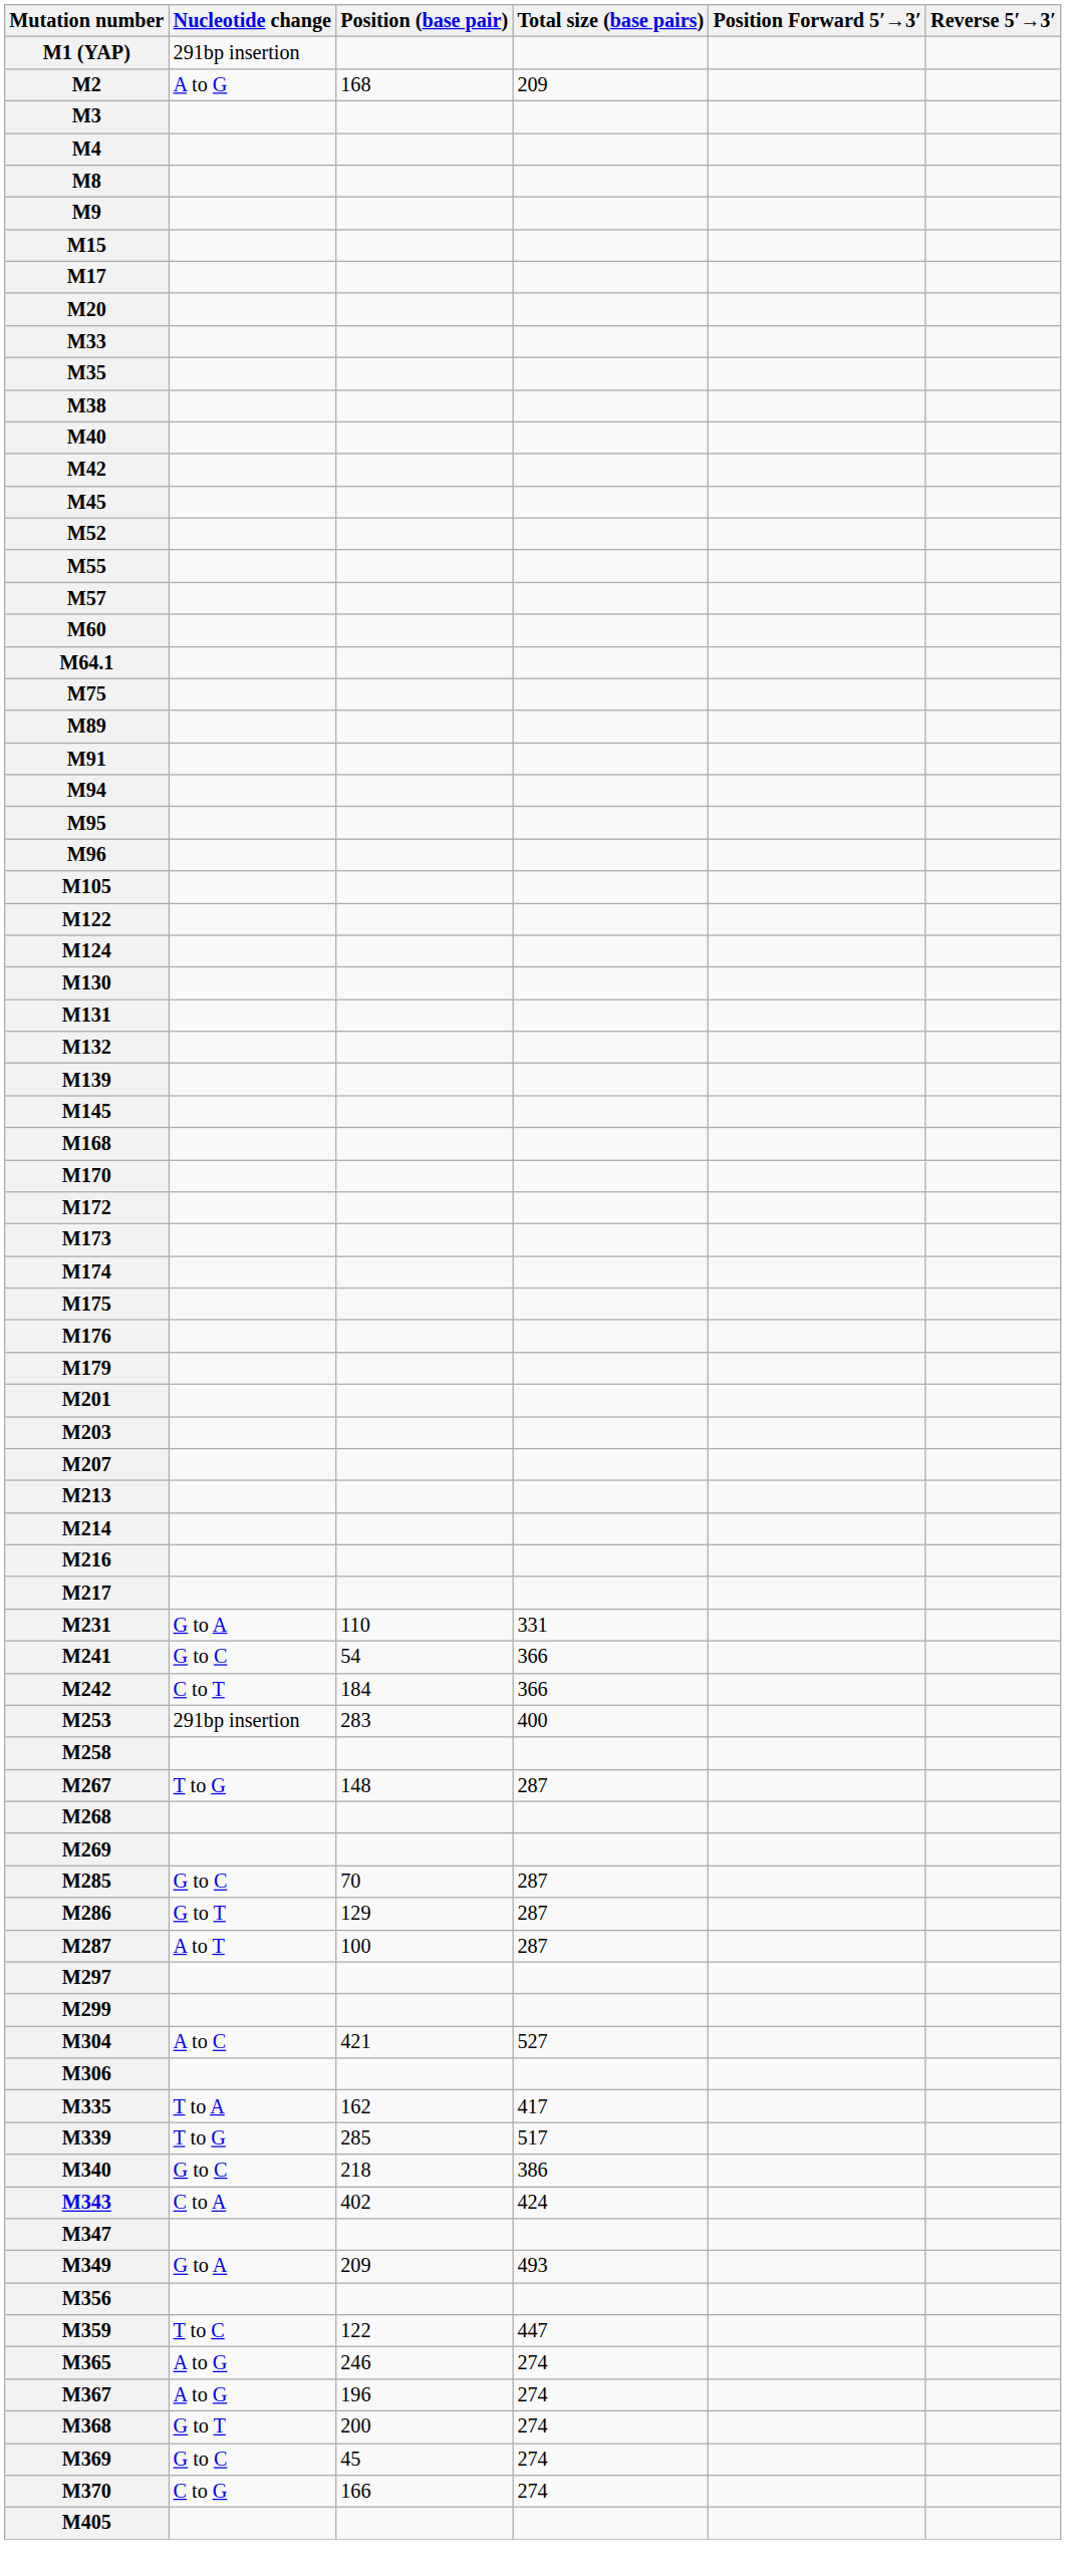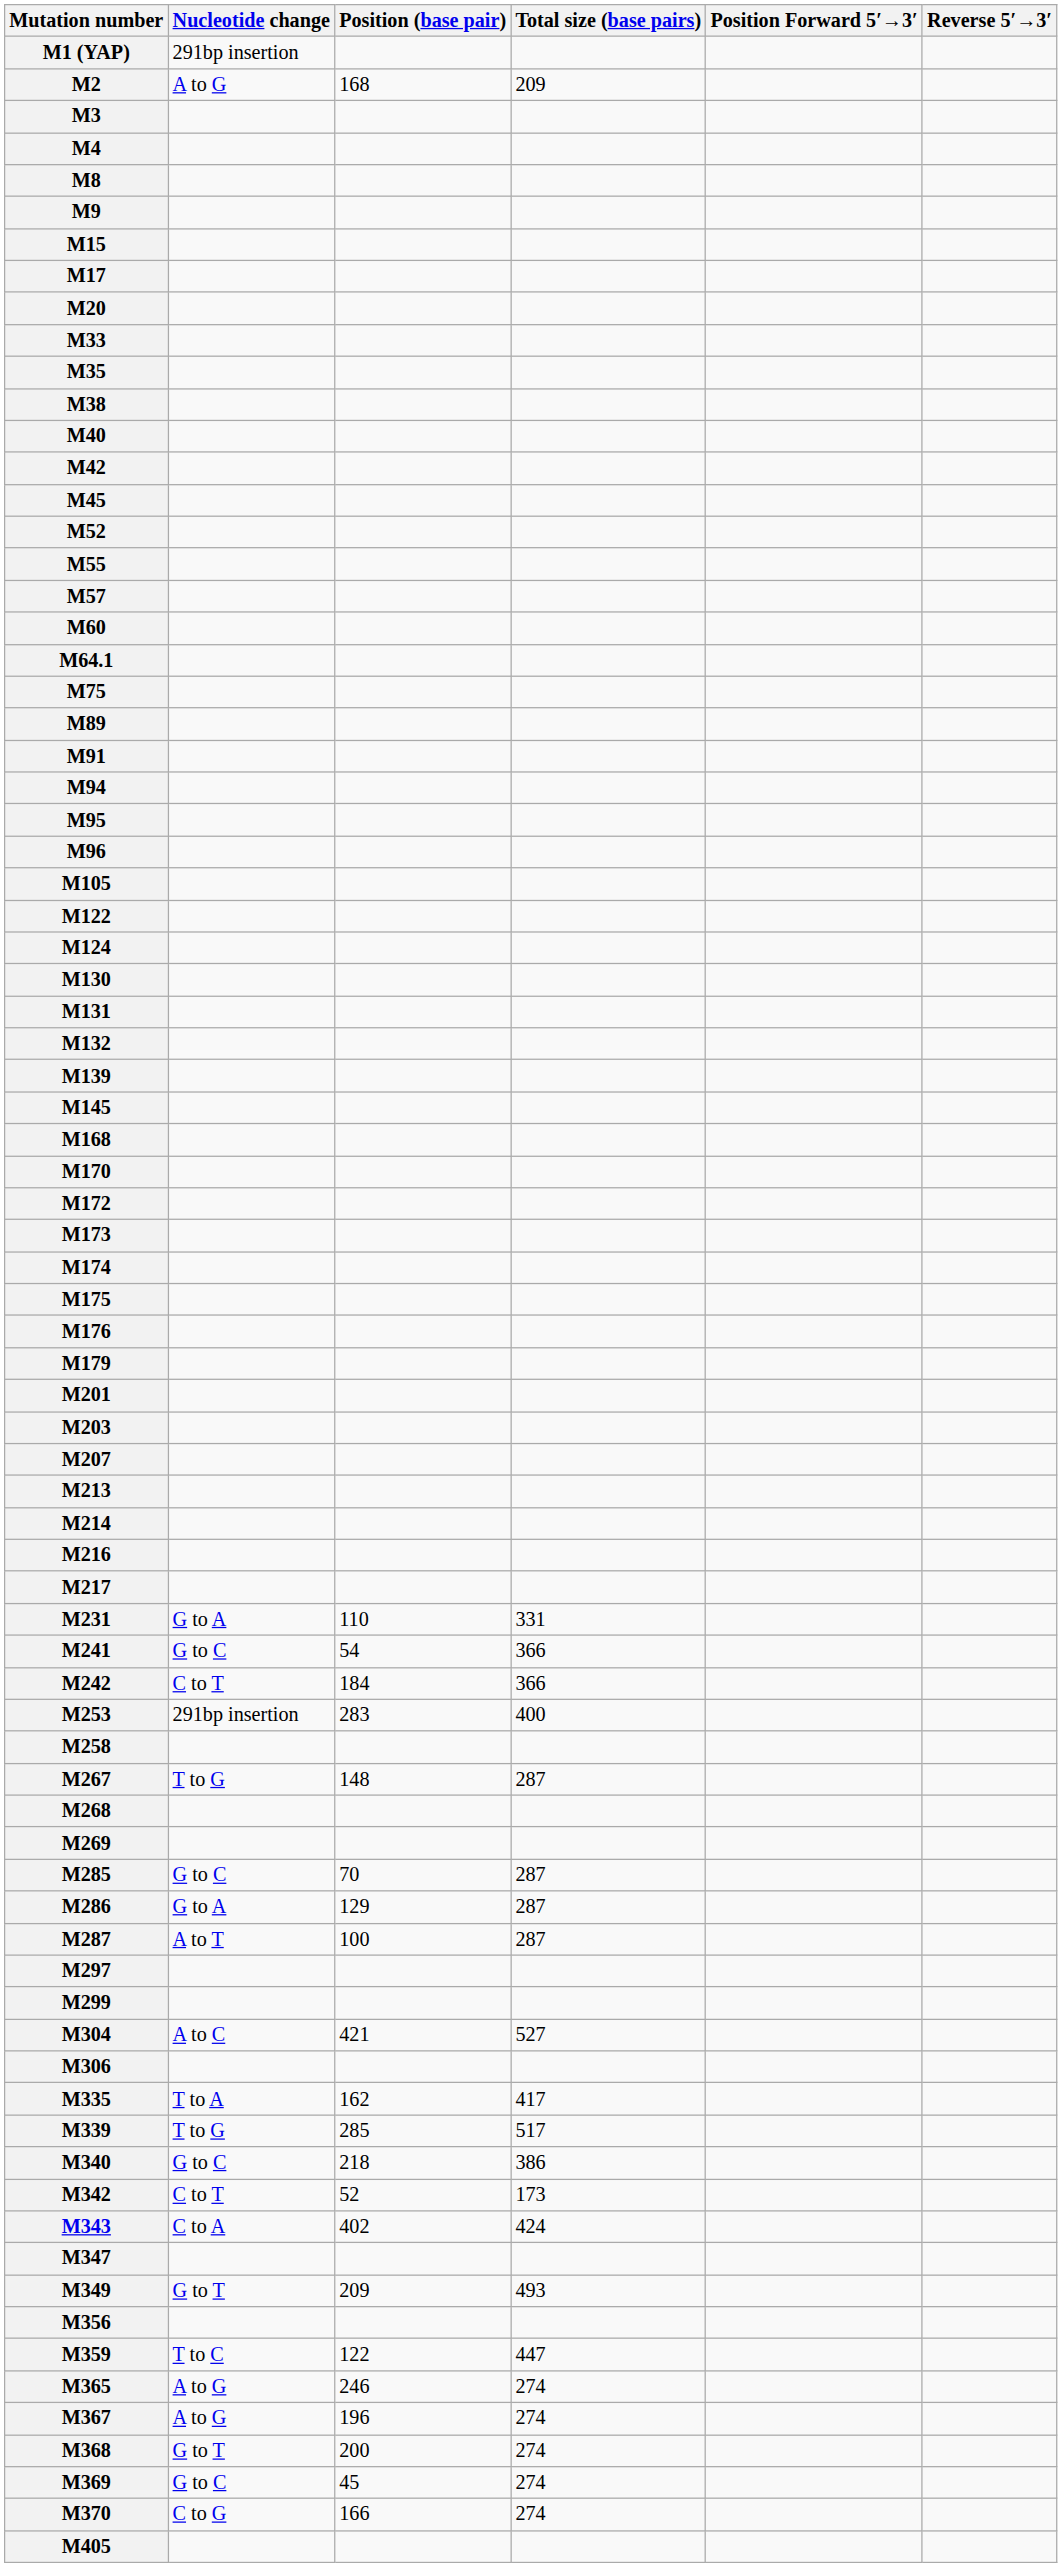M286 | Nucleotide change: G to T -> G to A
+ row: M342 | C to T | 52 | 173
M349 | Nucleotide change: G to A -> G to T
